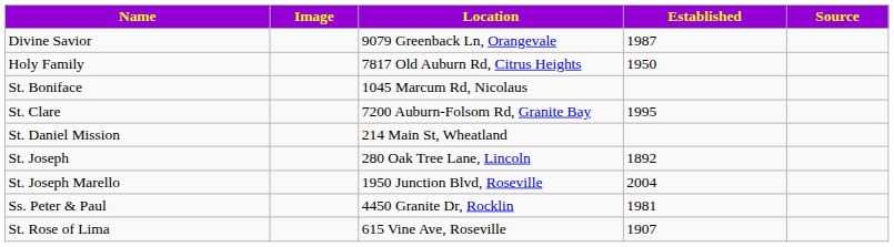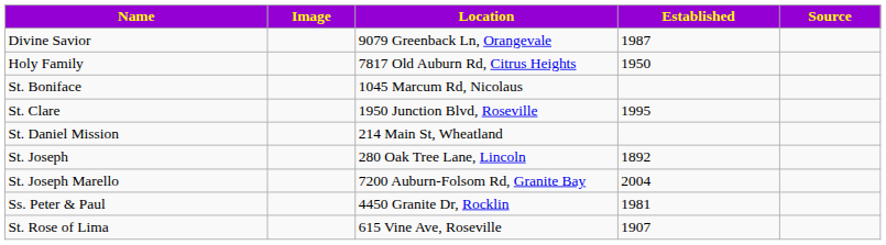St. Clare | Location: 7200 Auburn-Folsom Rd, Granite Bay -> 1950 Junction Blvd, Roseville
St. Joseph Marello | Location: 1950 Junction Blvd, Roseville -> 7200 Auburn-Folsom Rd, Granite Bay
